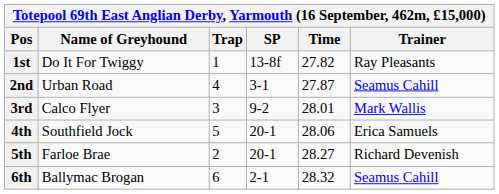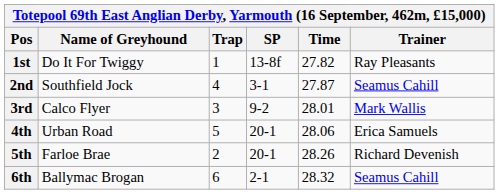2nd | Name of Greyhound: Urban Road -> Southfield Jock
4th | Name of Greyhound: Southfield Jock -> Urban Road
5th | Time: 28.27 -> 28.26
